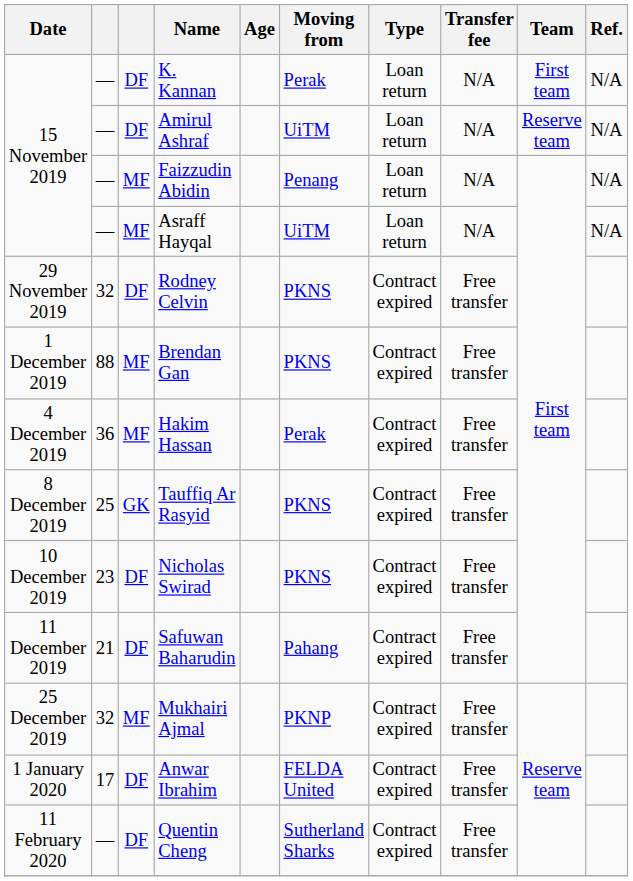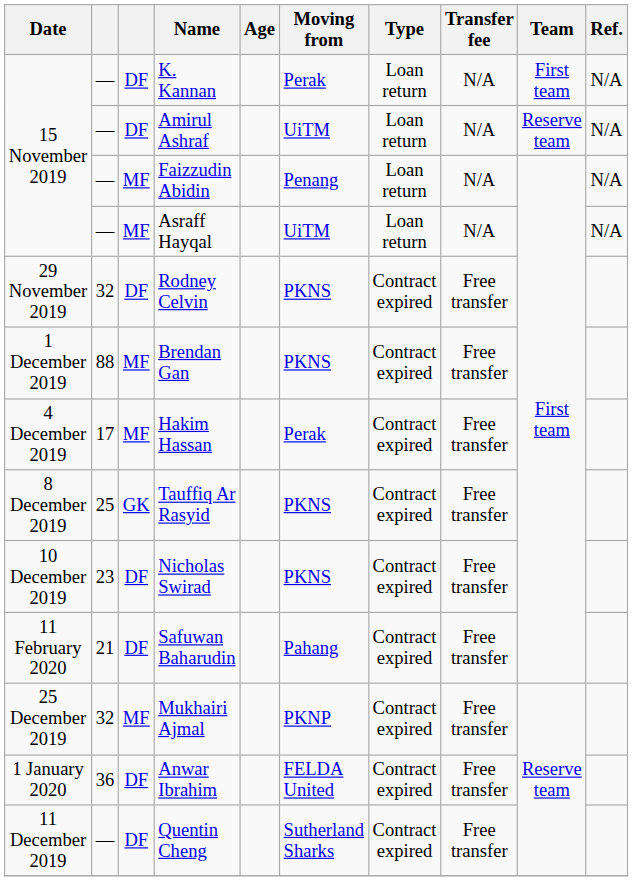Hakim Hassan | column 2: 36 -> 17
Safuwan Baharudin | Date: 11 December 2019 -> 11 February 2020
Anwar Ibrahim | column 2: 17 -> 36
Quentin Cheng | Date: 11 February 2020 -> 11 December 2019
